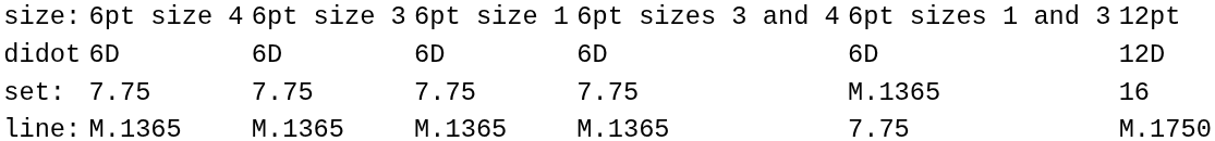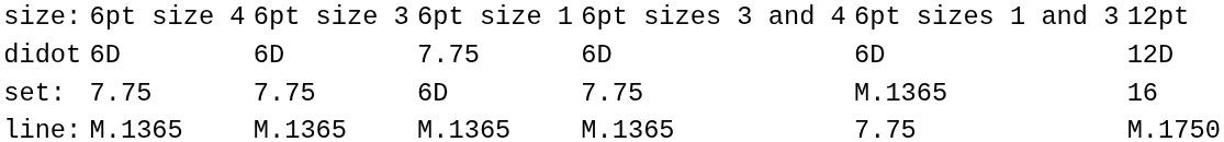didot | column 4: 6D -> 7.75
set: | column 4: 7.75 -> 6D
